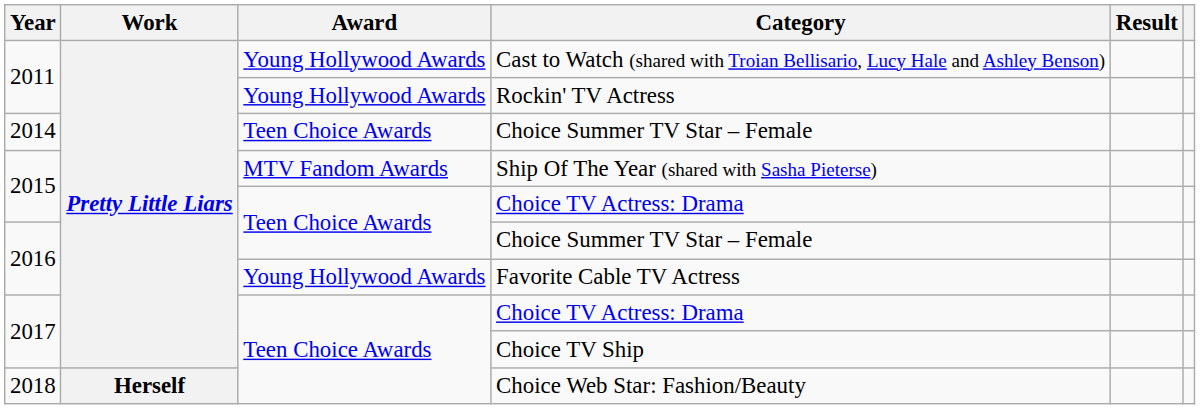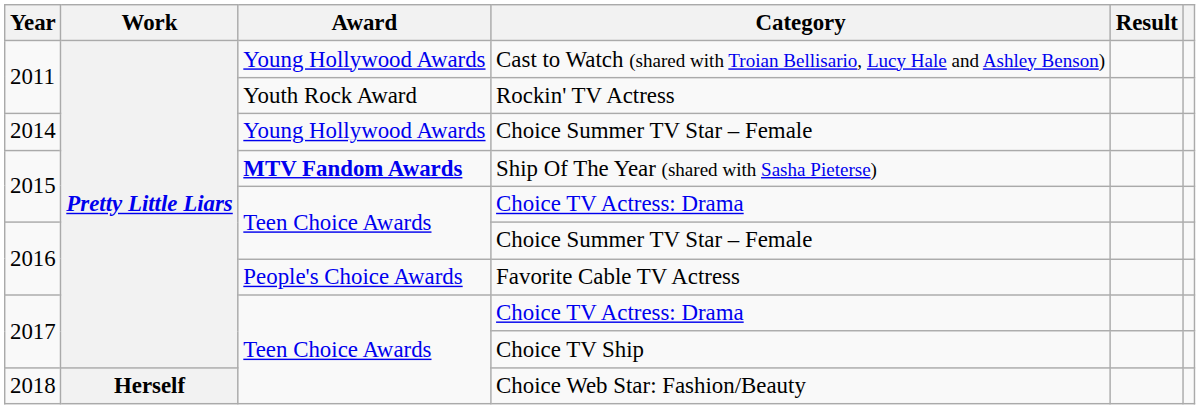Rockin' TV Actress | Award: Young Hollywood Awards -> Youth Rock Award
2014 / Choice Summer TV Star – Female | Award: Teen Choice Awards -> Young Hollywood Awards
Ship Of The Year (shared with Sasha Pieterse) | Award: normal -> bold
Favorite Cable TV Actress | Award: Young Hollywood Awards -> People's Choice Awards
